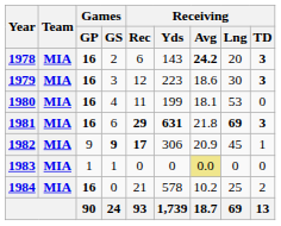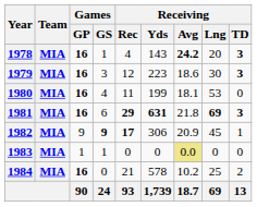1978 | Games / GS: 2 -> 1
1978 | Receiving / Rec: 6 -> 4
